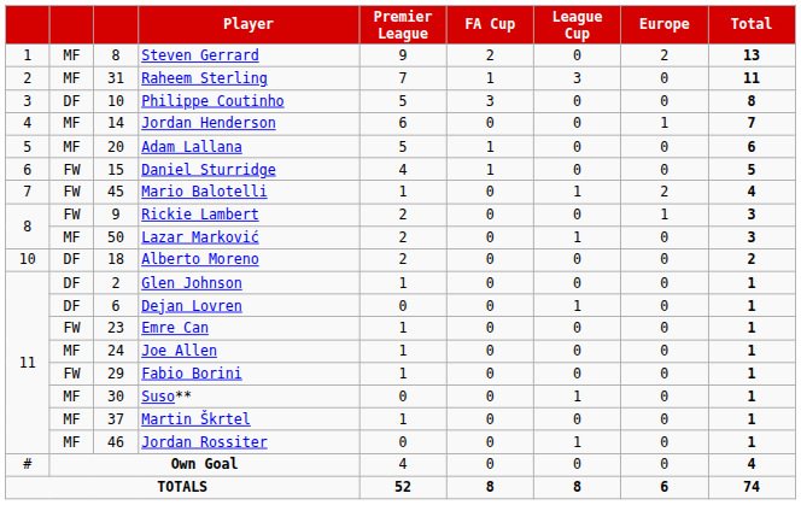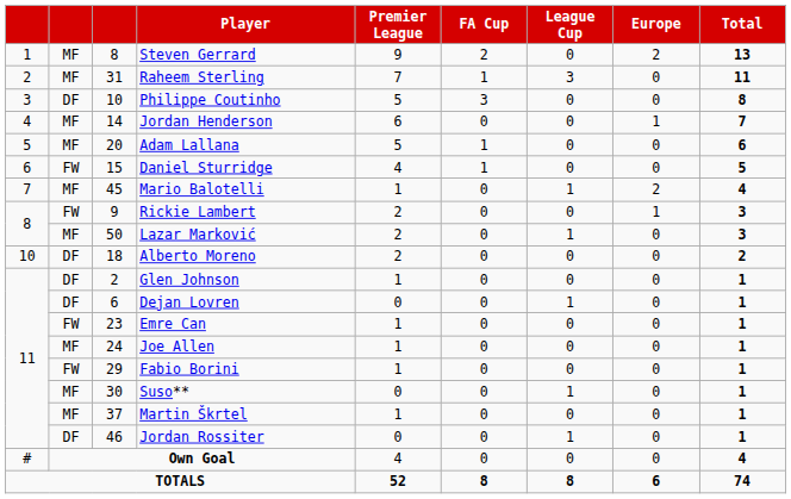Mario Balotelli | column 2: FW -> MF
Jordan Rossiter | column 2: MF -> DF
